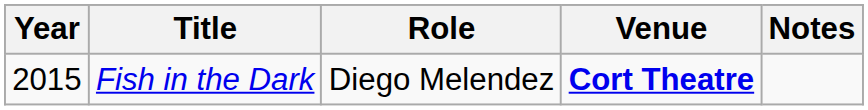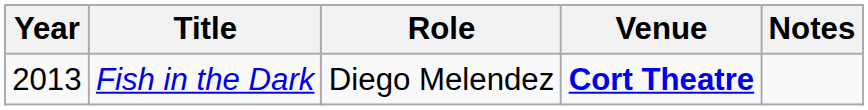Fish in the Dark | Year: 2015 -> 2013
